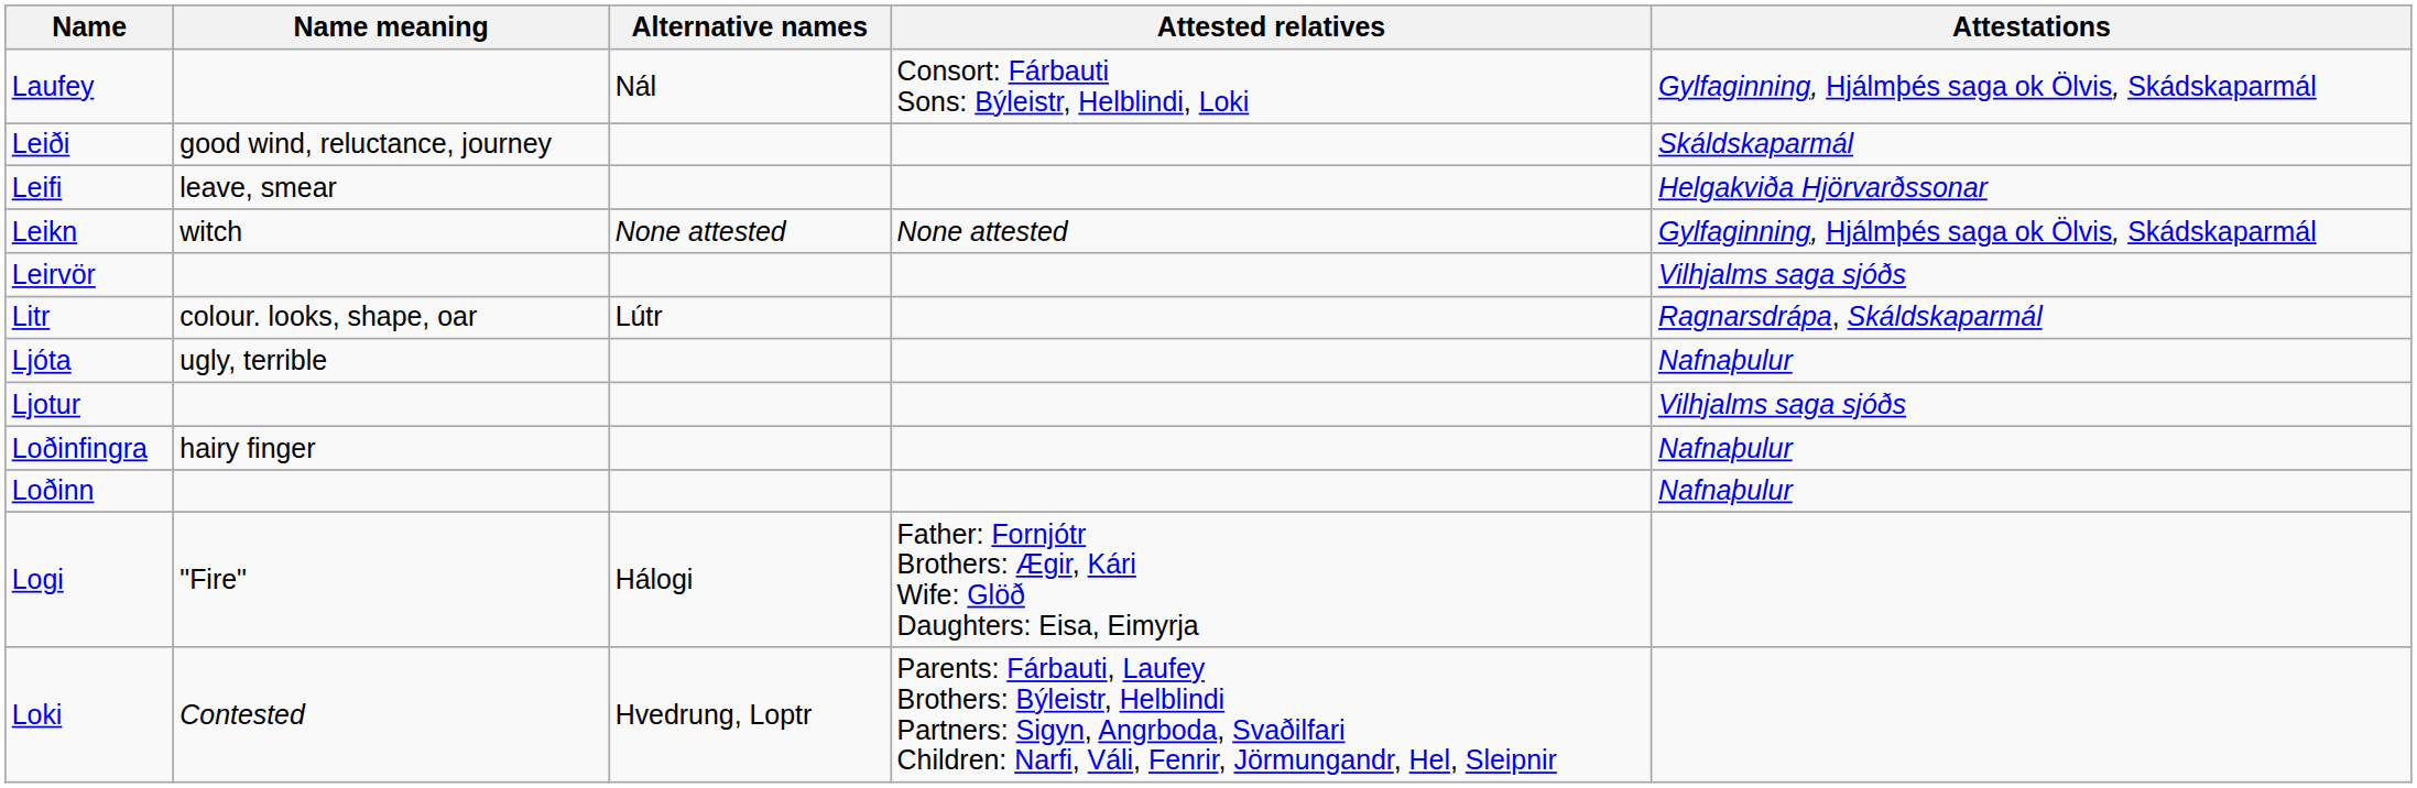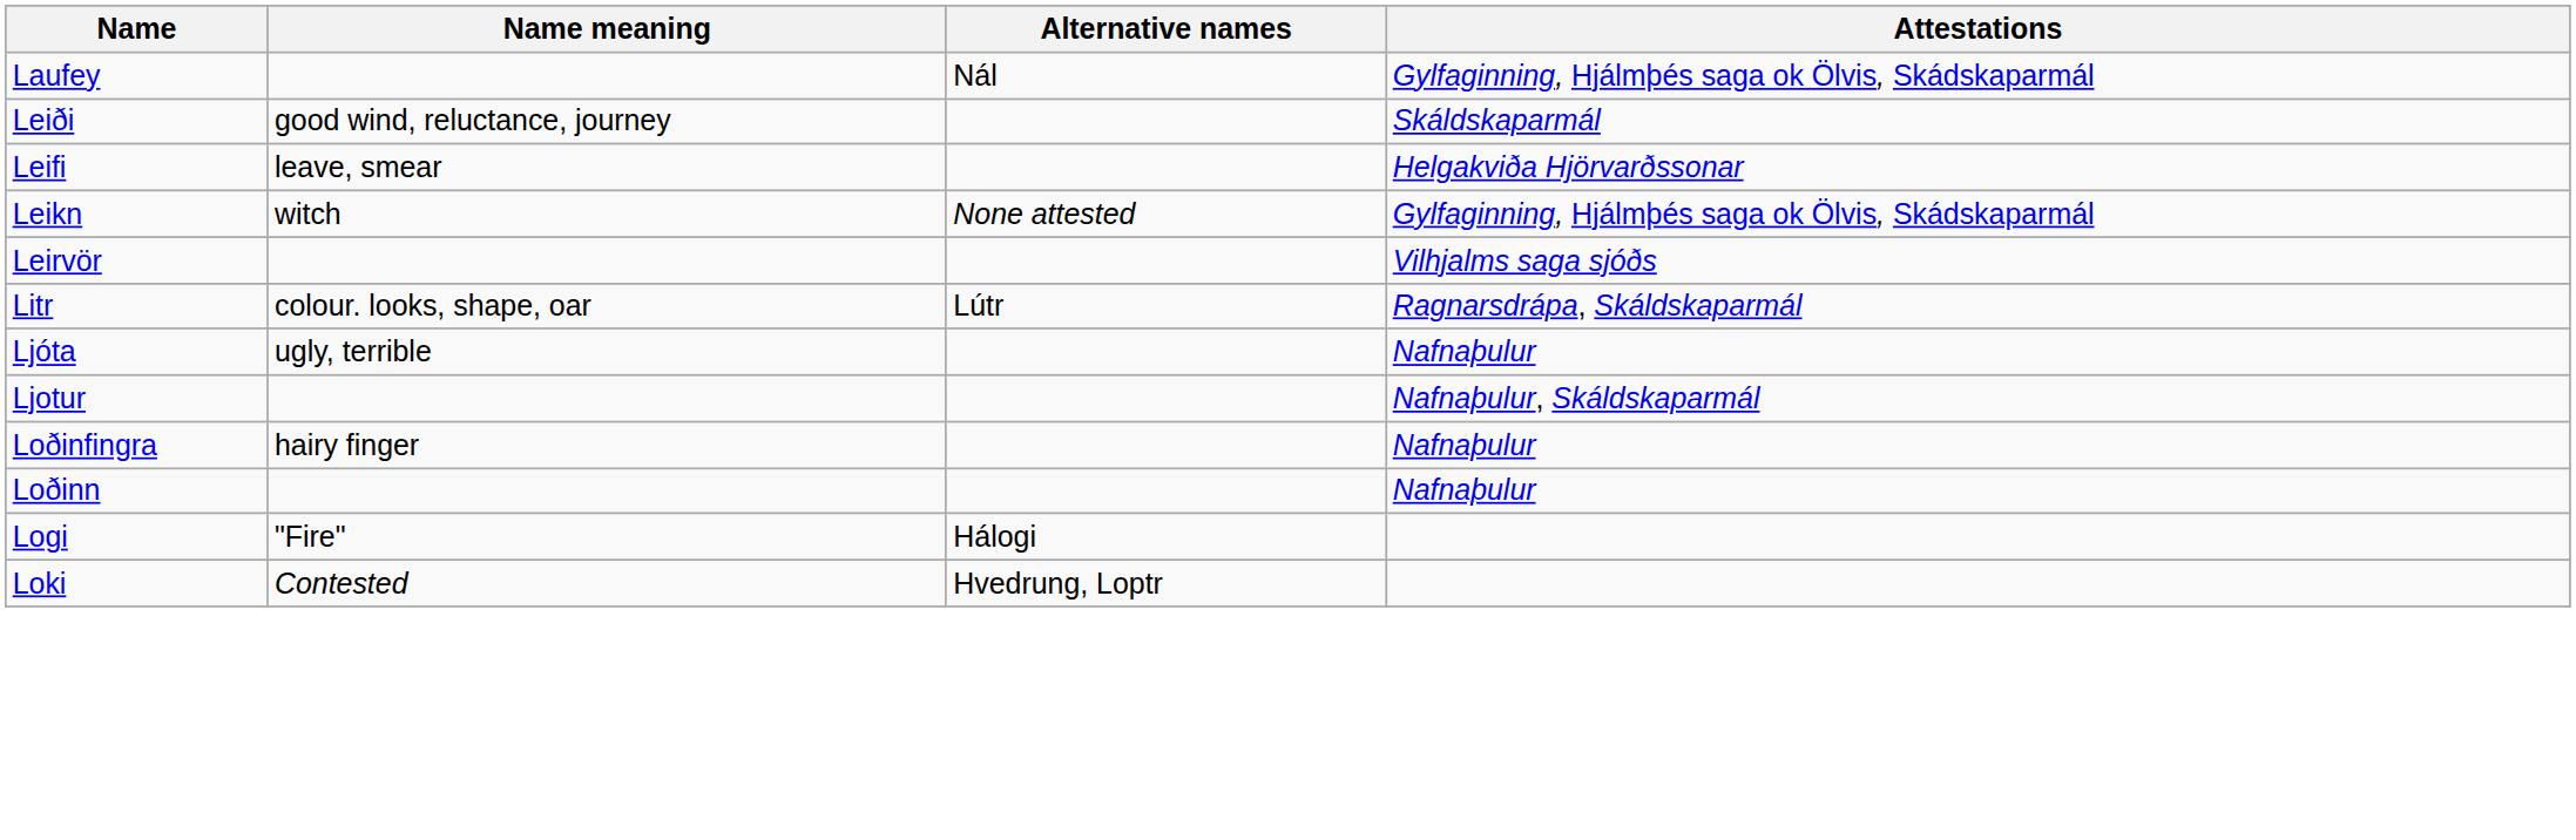- column: Attested relatives | Consort: Fárbauti Sons: Býleistr, Helblindi, Loki | None attested | Father: Fornjótr Brothers: Ægir, Kári Wife: Glöð Daughters: Eisa, Eimyrja | Parents: Fárbauti, Laufey Brothers: Býleistr, Helblindi Partners: Sigyn, Angrboda, Svaðilfari Children: Narfi, Váli, Fenrir, Jörmungandr, Hel, Sleipnir
Ljotur | Attestations: Vilhjalms saga sjóðs -> Nafnaþulur, Skáldskaparmál
